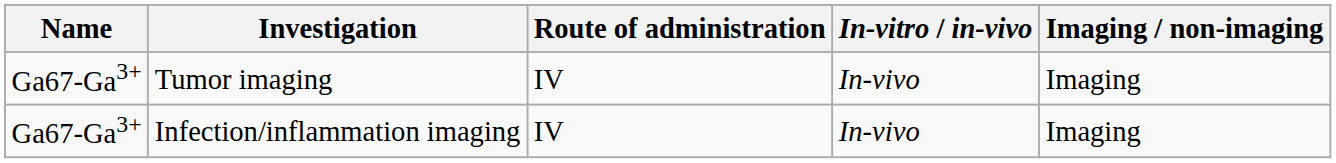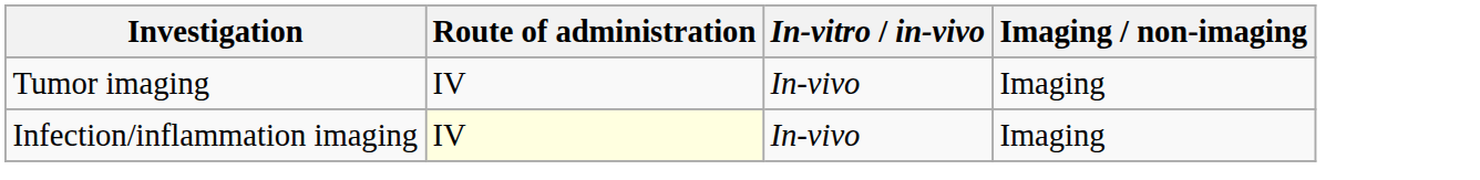- column: Name | Ga67-Ga3+ | Ga67-Ga3+
Infection/inflammation imaging | Route of administration: no background -> lightyellow background
